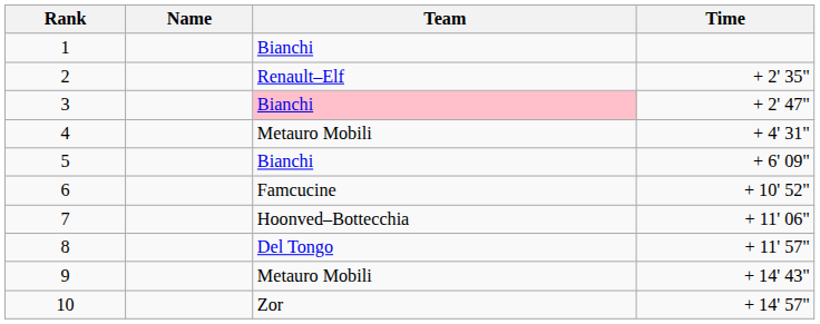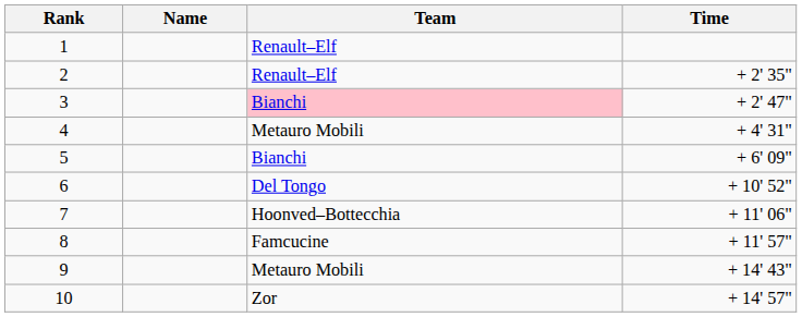1 | Team: Bianchi -> Renault–Elf
6 | Team: Famcucine -> Del Tongo
8 | Team: Del Tongo -> Famcucine
